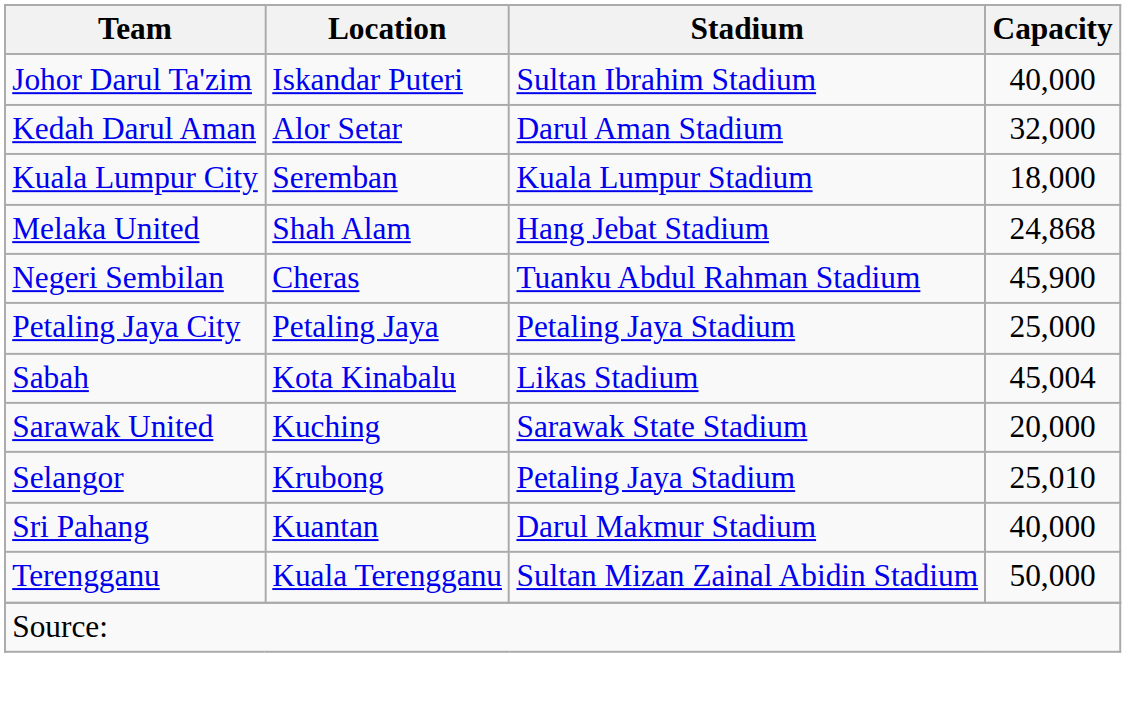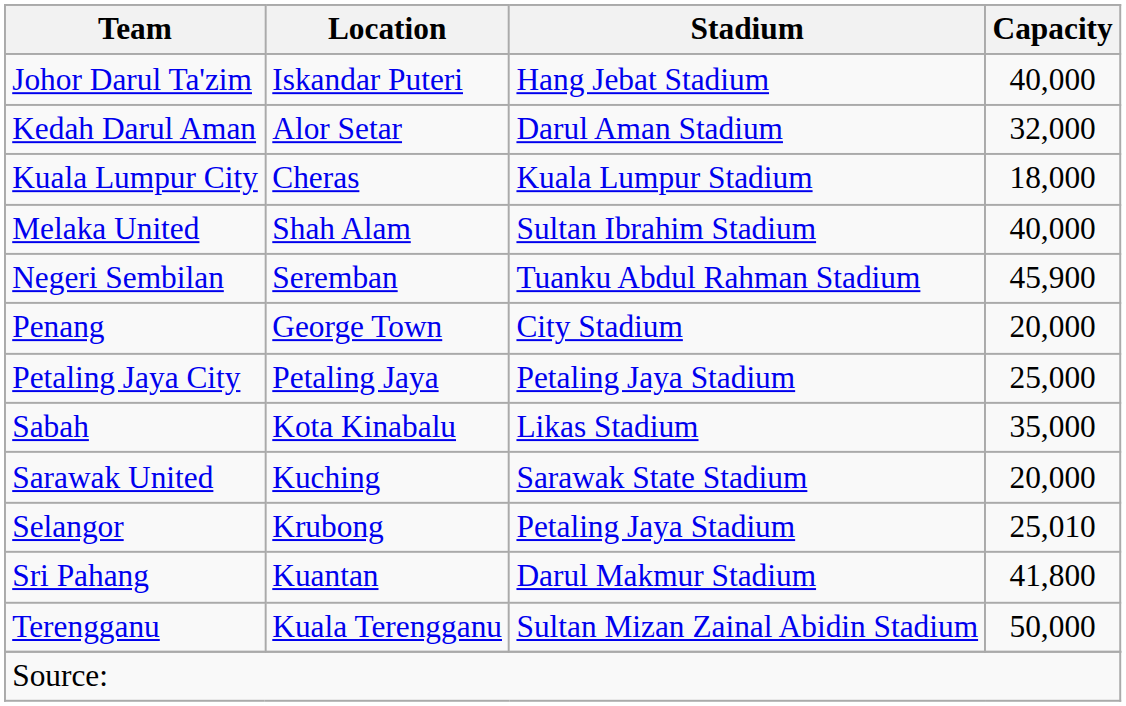Johor Darul Ta'zim | Stadium: Sultan Ibrahim Stadium -> Hang Jebat Stadium
Kuala Lumpur City | Location: Seremban -> Cheras
Melaka United | Stadium: Hang Jebat Stadium -> Sultan Ibrahim Stadium
Melaka United | Capacity: 24,868 -> 40,000
Negeri Sembilan | Location: Cheras -> Seremban
+ row: Penang | George Town | City Stadium | 20,000
Sabah | Capacity: 45,004 -> 35,000
Sri Pahang | Capacity: 40,000 -> 41,800
